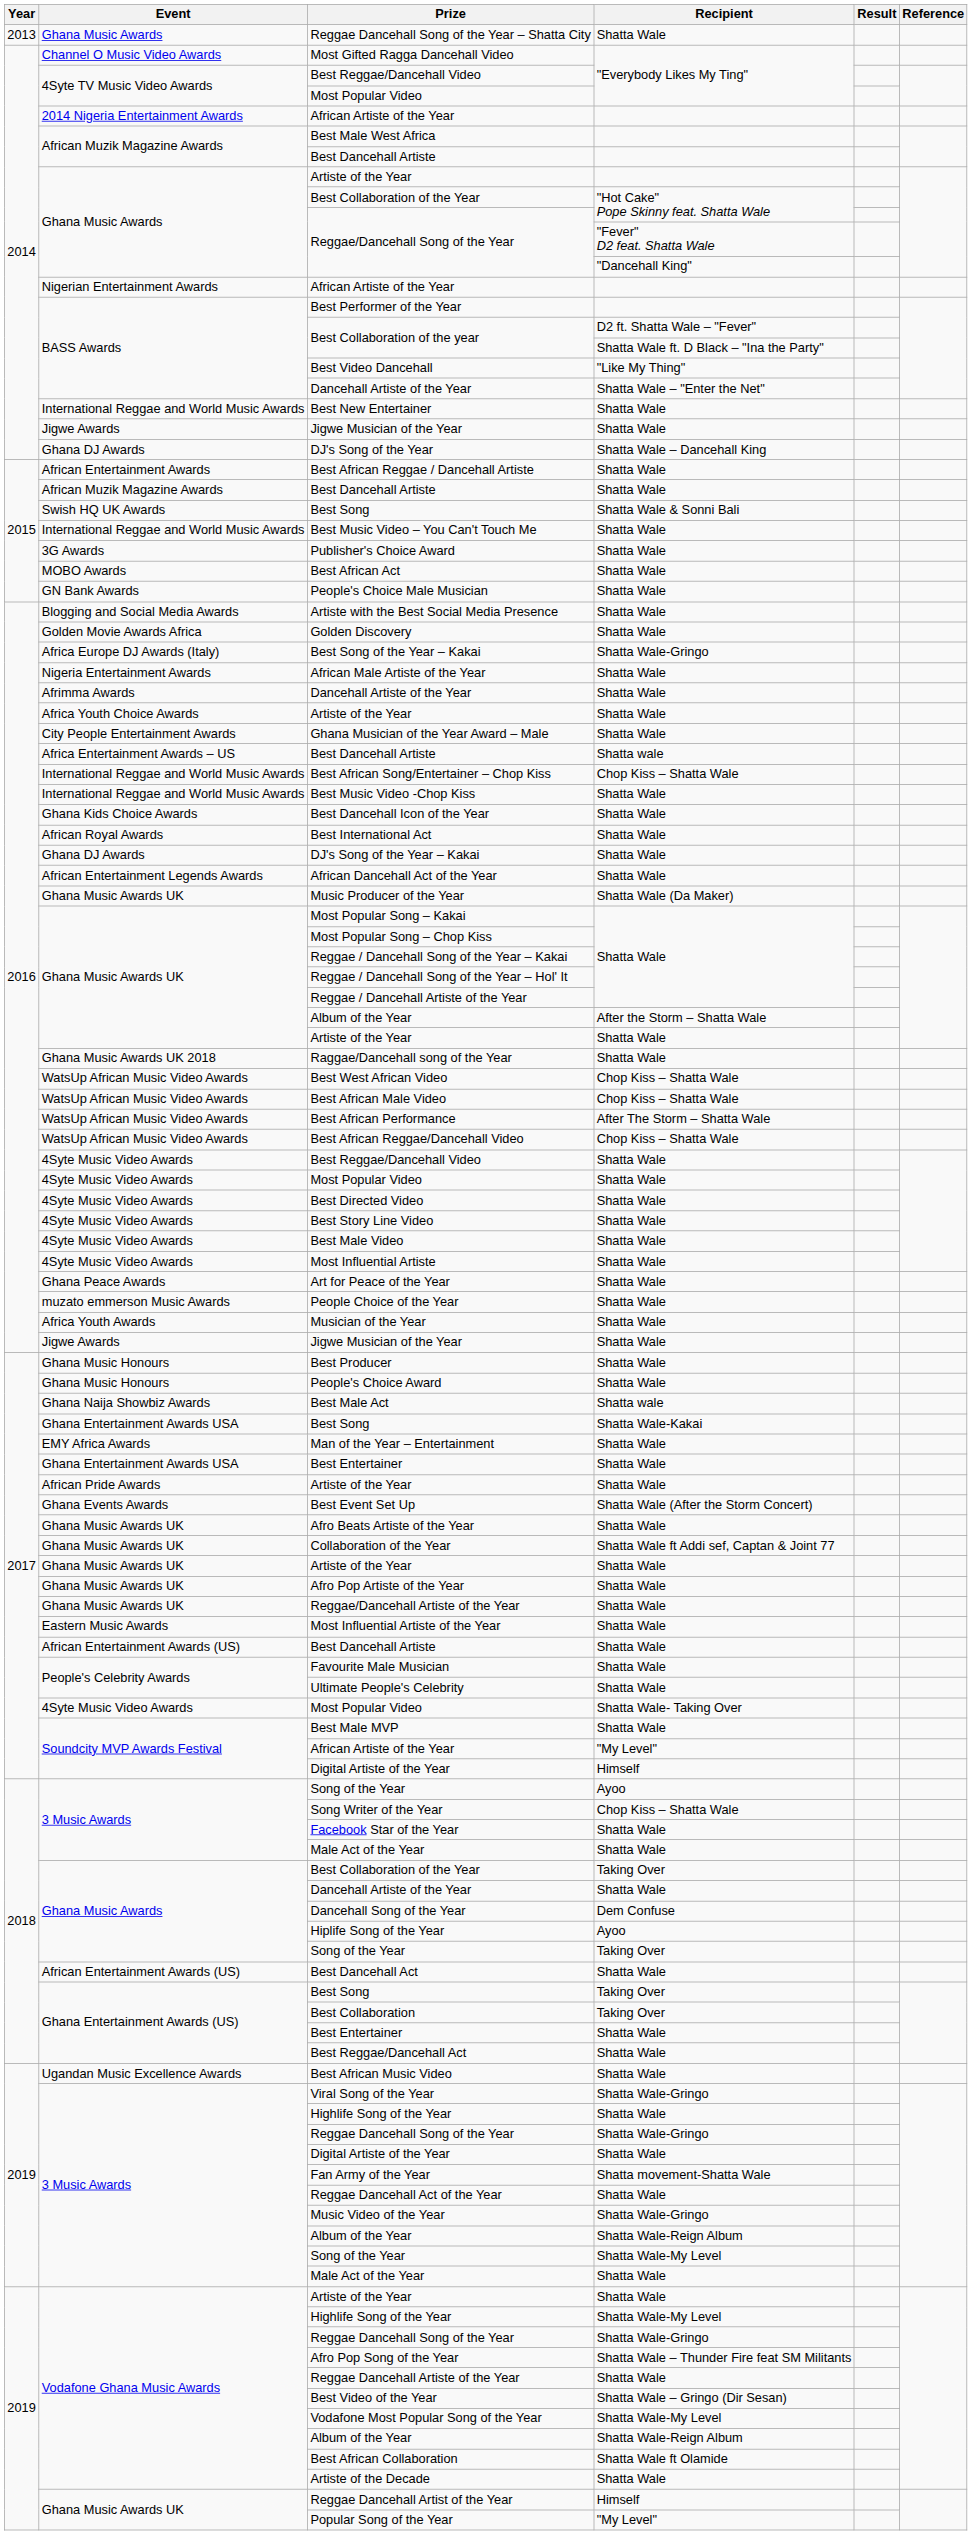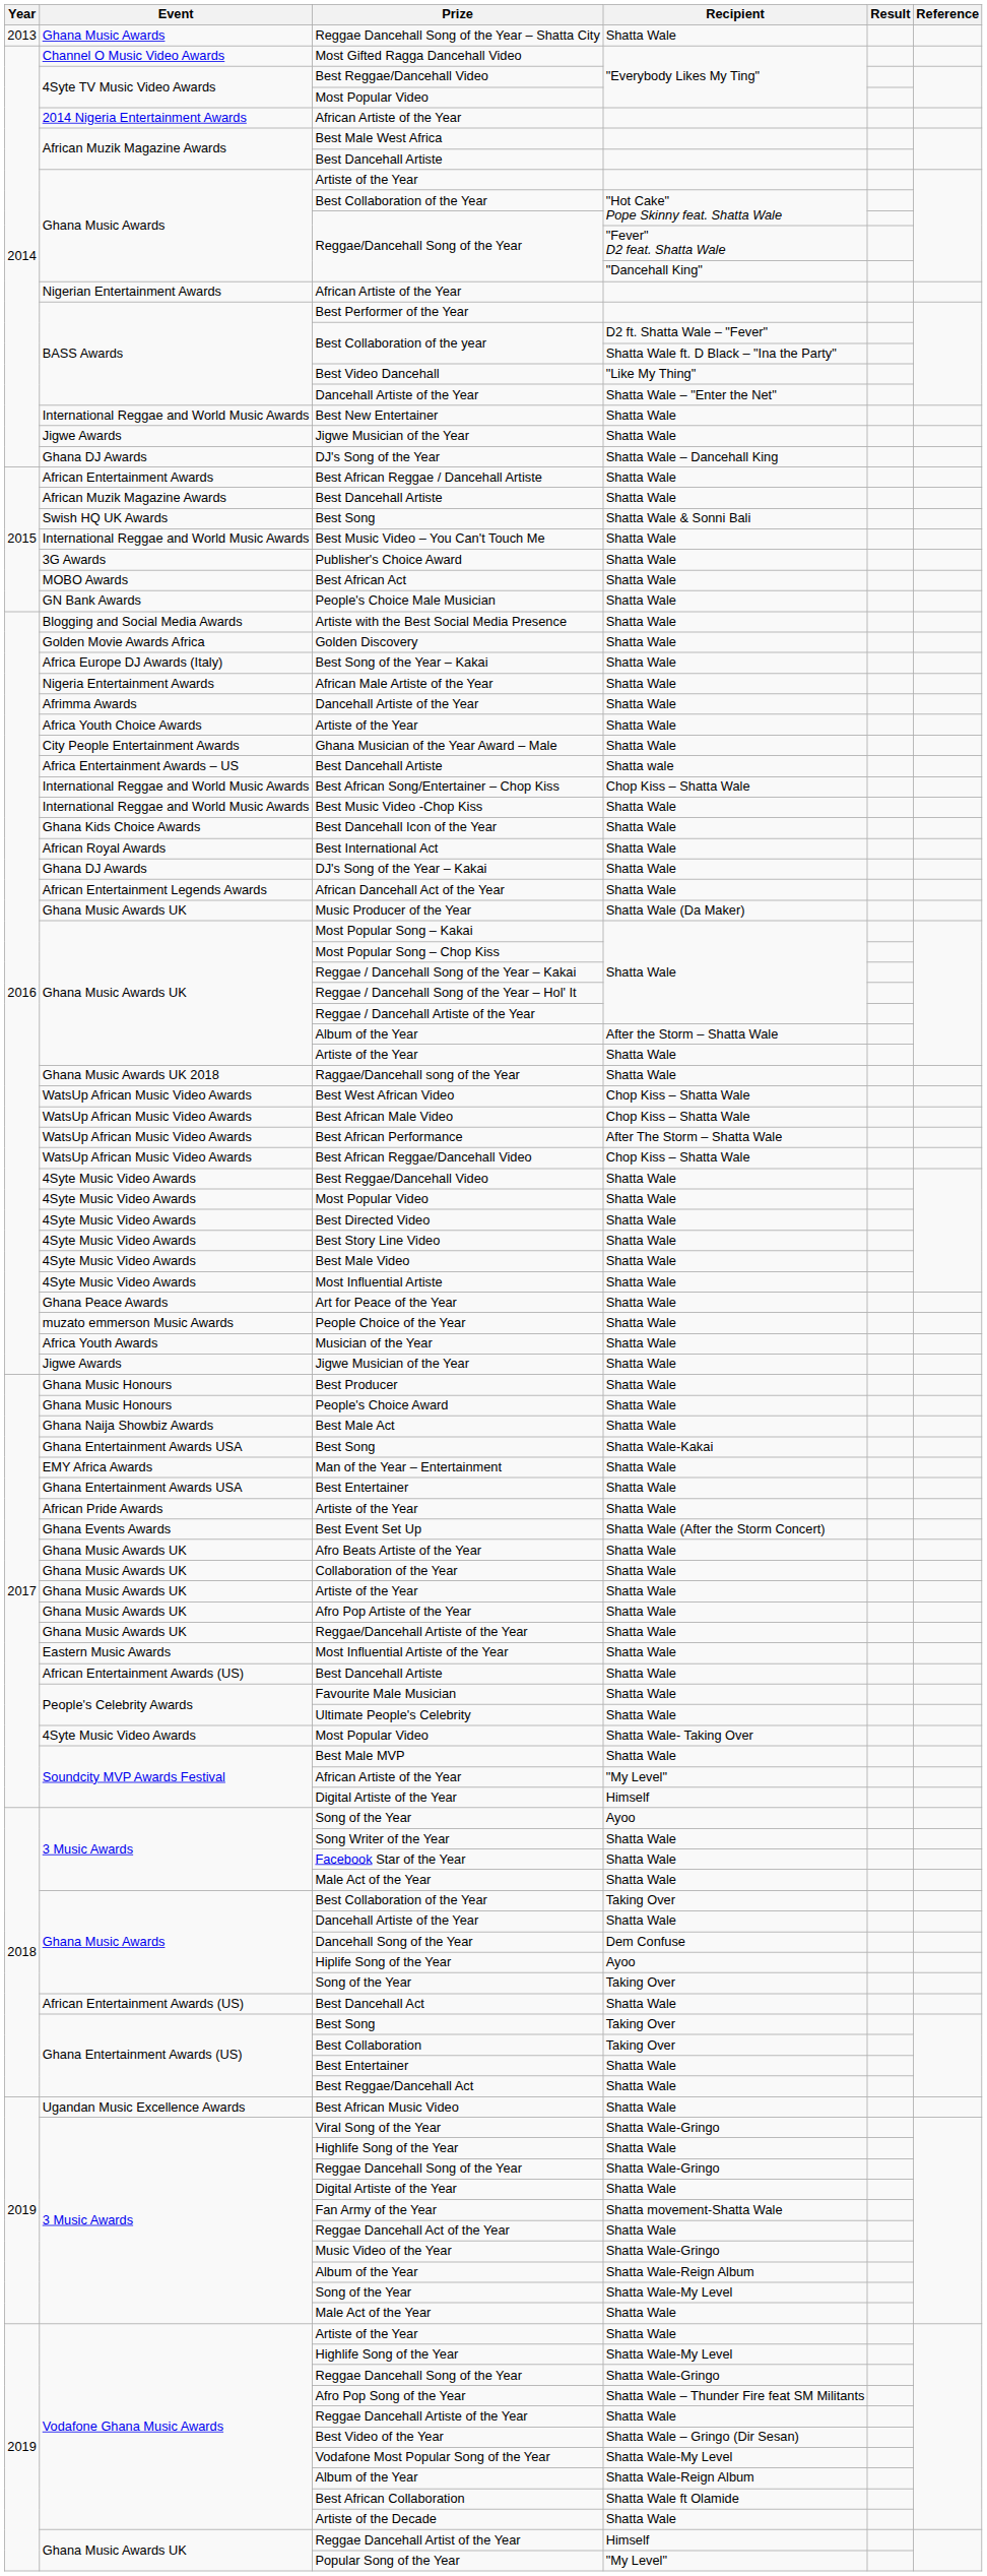Best Song of the Year – Kakai | Recipient: Shatta Wale-Gringo -> Shatta Wale
Best Male Act | Recipient: Shatta wale -> Shatta Wale
Collaboration of the Year | Recipient: Shatta Wale ft Addi sef, Captan & Joint 77 -> Shatta Wale
Song Writer of the Year | Recipient: Chop Kiss – Shatta Wale -> Shatta Wale
